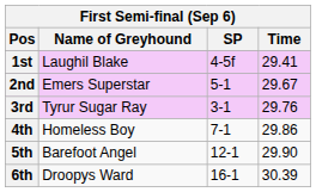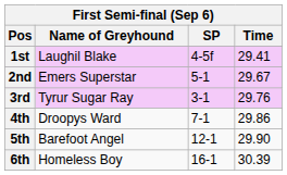4th | Name of Greyhound: Homeless Boy -> Droopys Ward
6th | Name of Greyhound: Droopys Ward -> Homeless Boy
